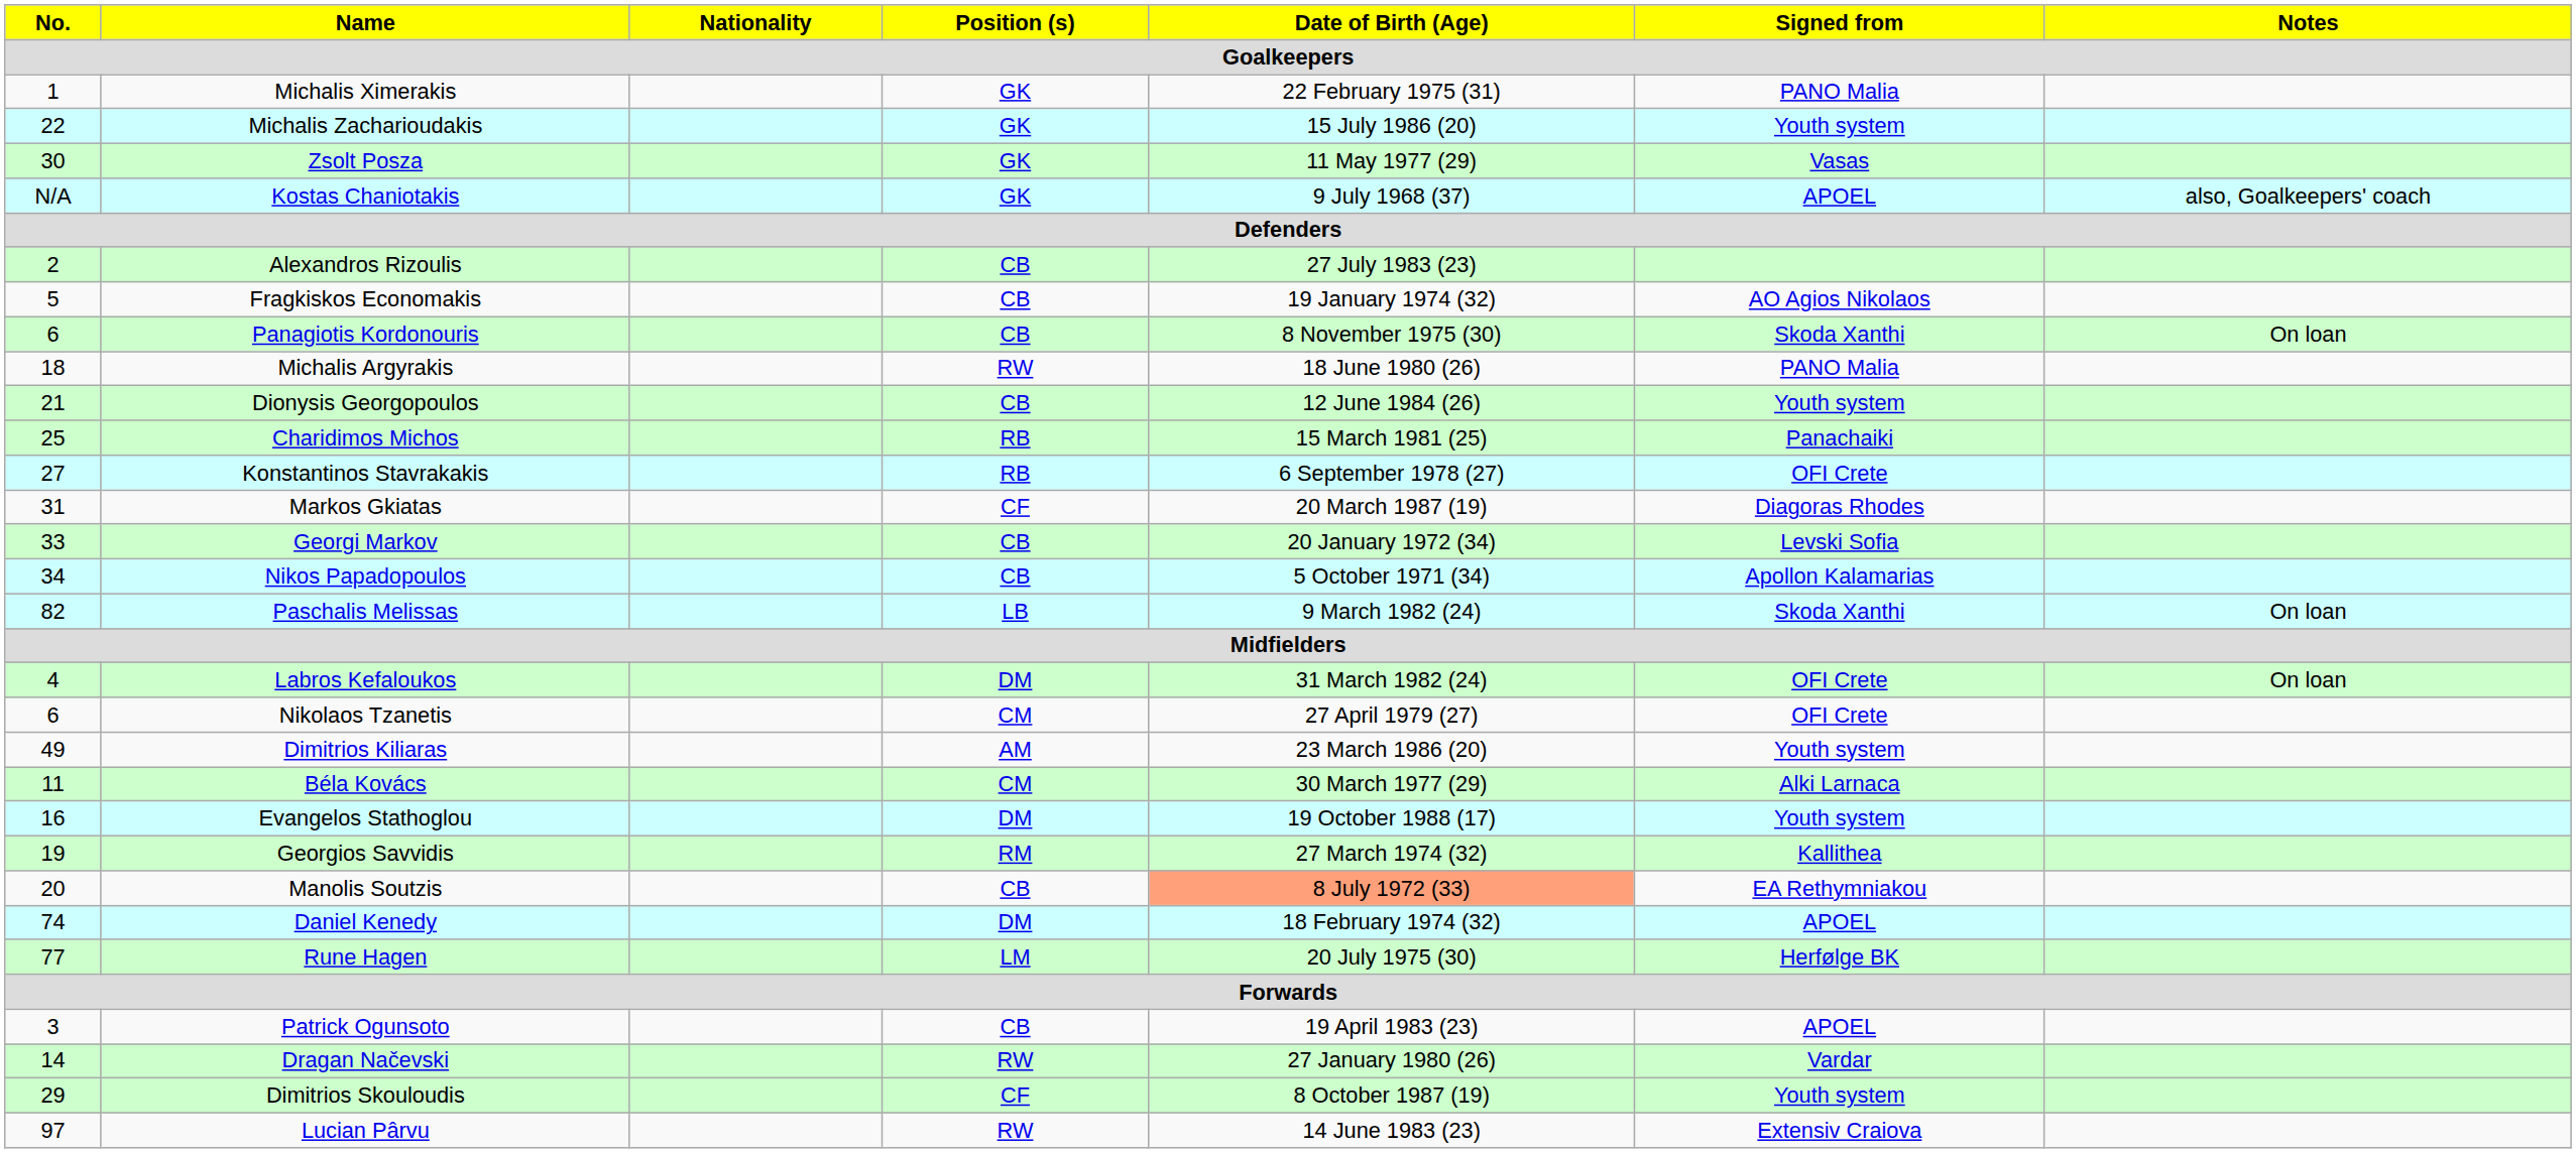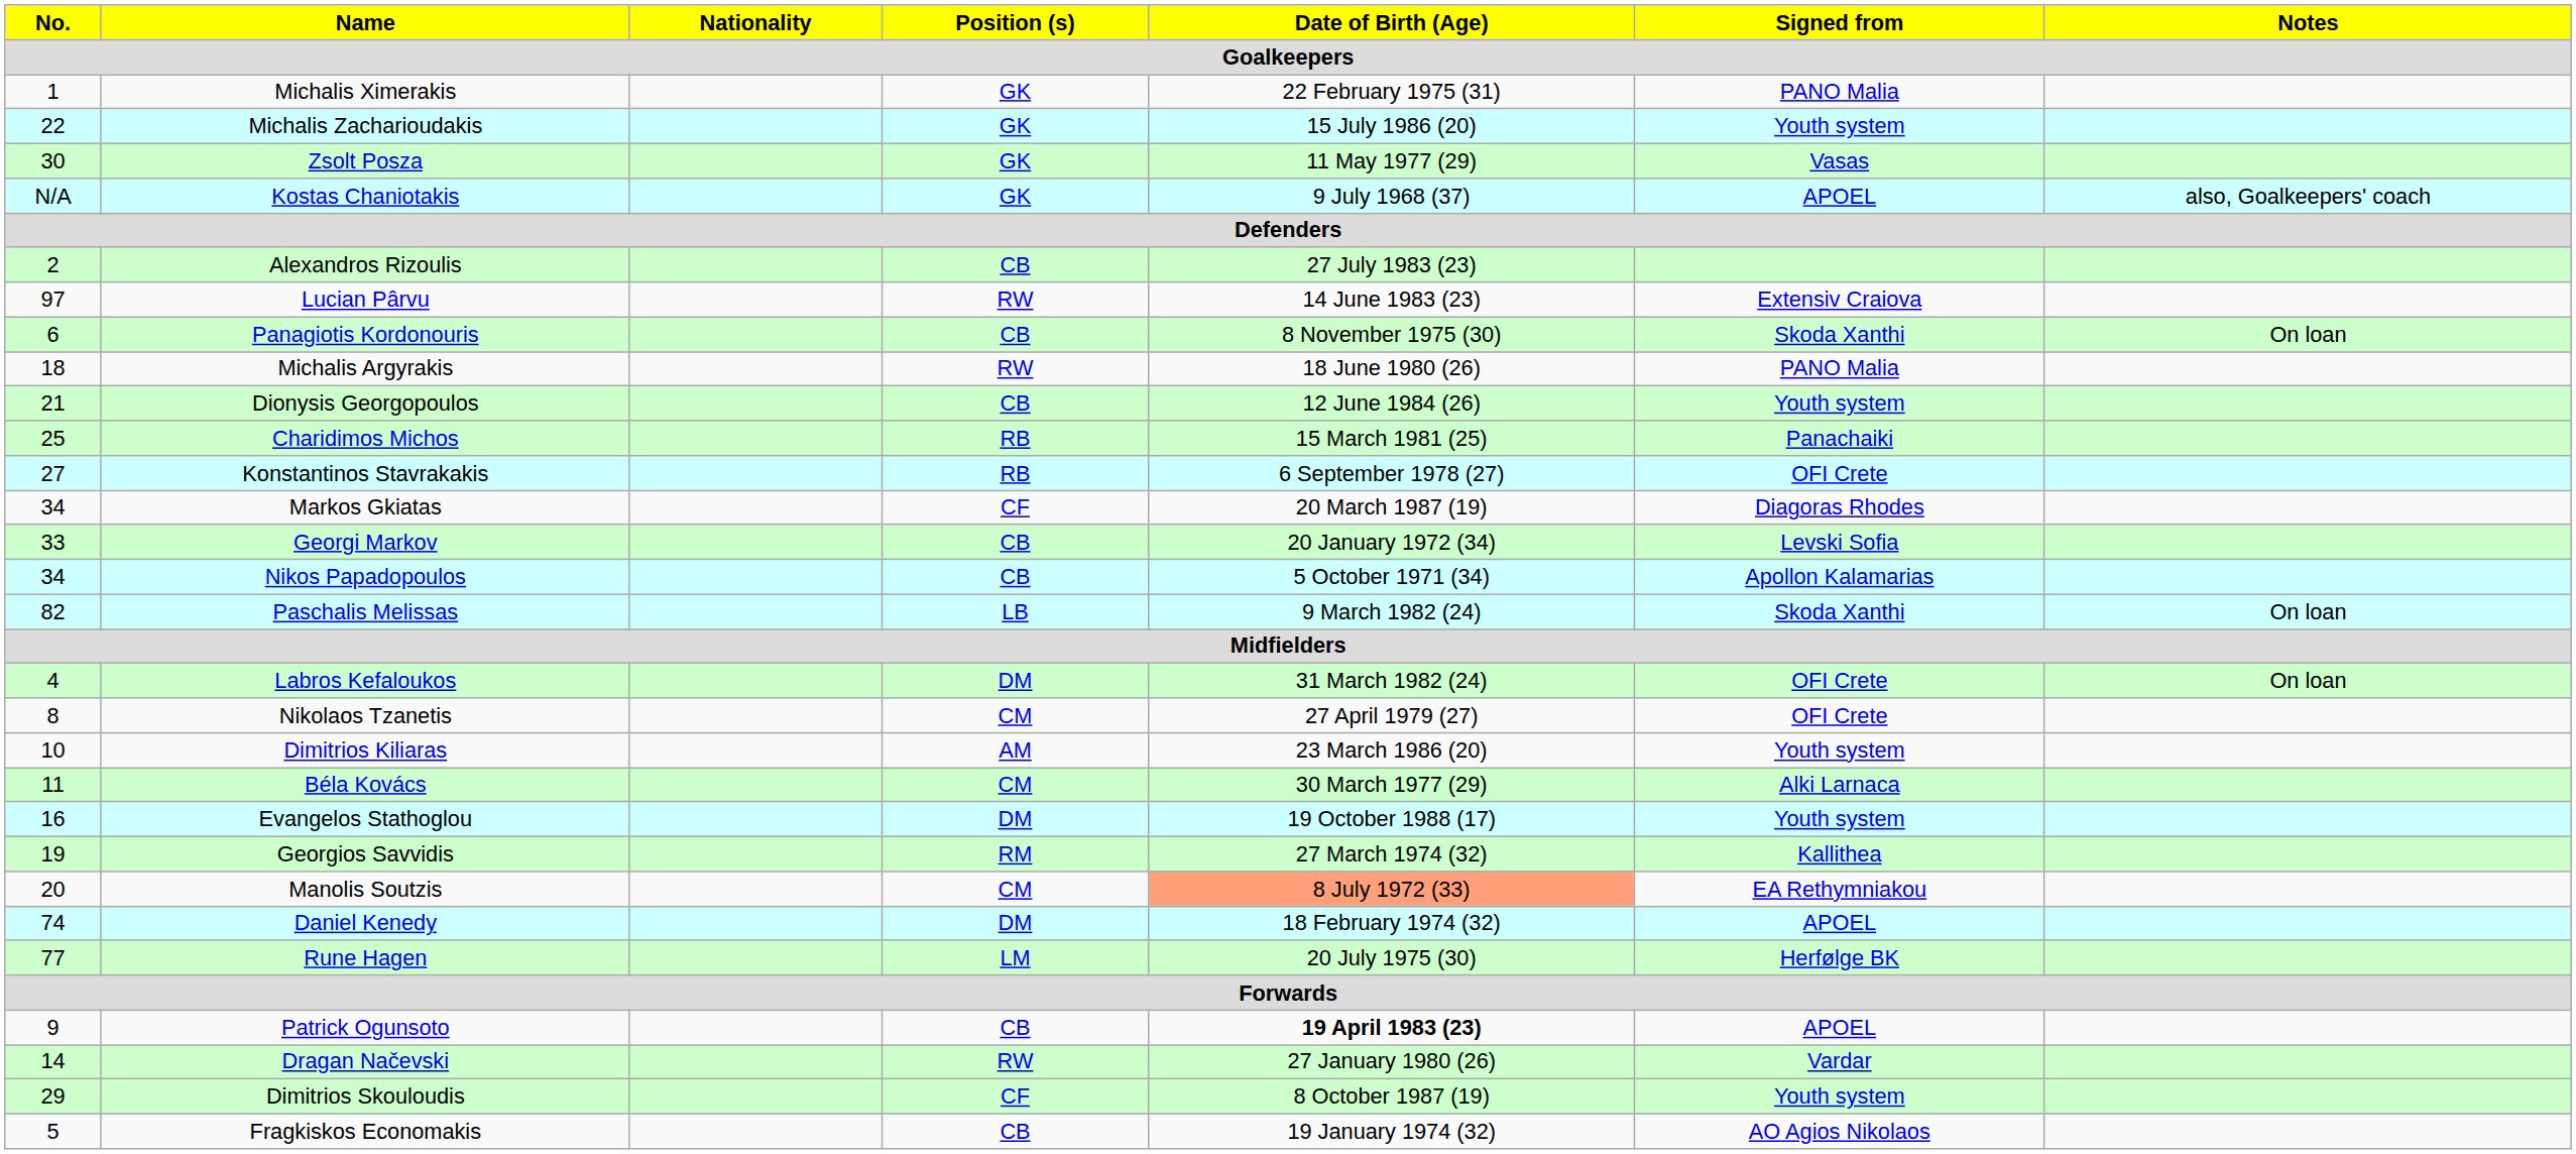rows swapped: Fragkiskos Economakis <-> Lucian Pârvu
Markos Gkiatas | No.: 31 -> 34
Nikolaos Tzanetis | No.: 6 -> 8
Dimitrios Kiliaras | No.: 49 -> 10
Manolis Soutzis | Position (s): CB -> CM
Patrick Ogunsoto | No.: 3 -> 9
Patrick Ogunsoto | Date of Birth (Age): normal -> bold
